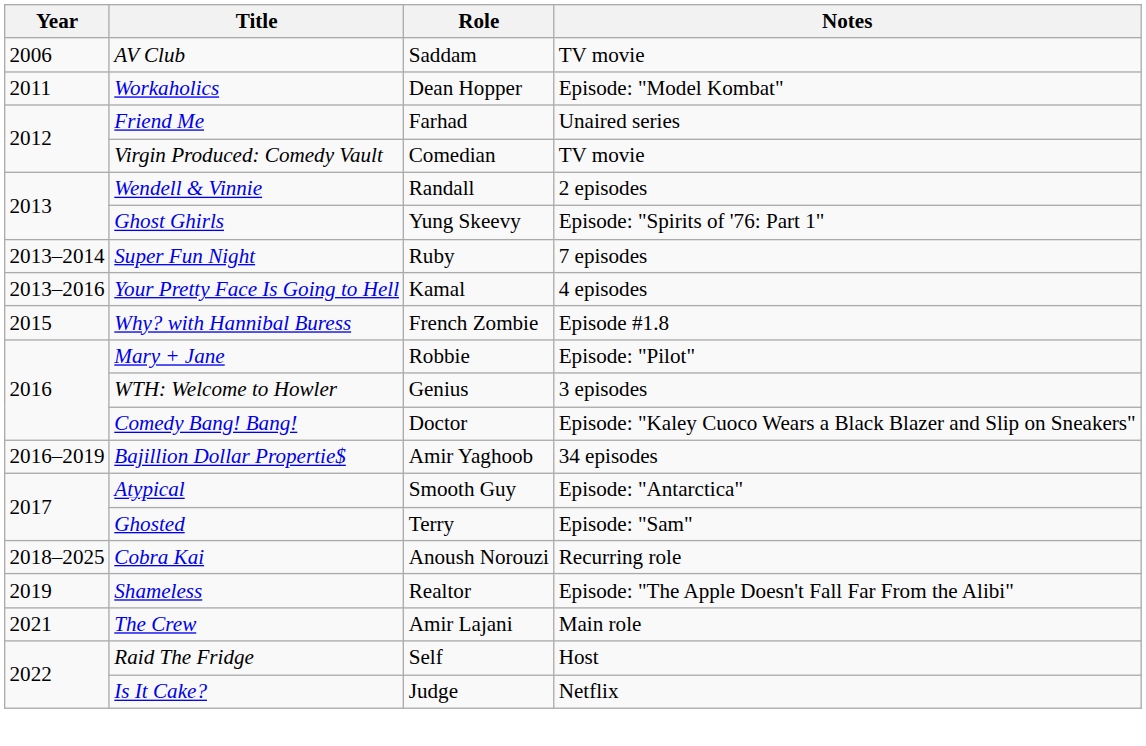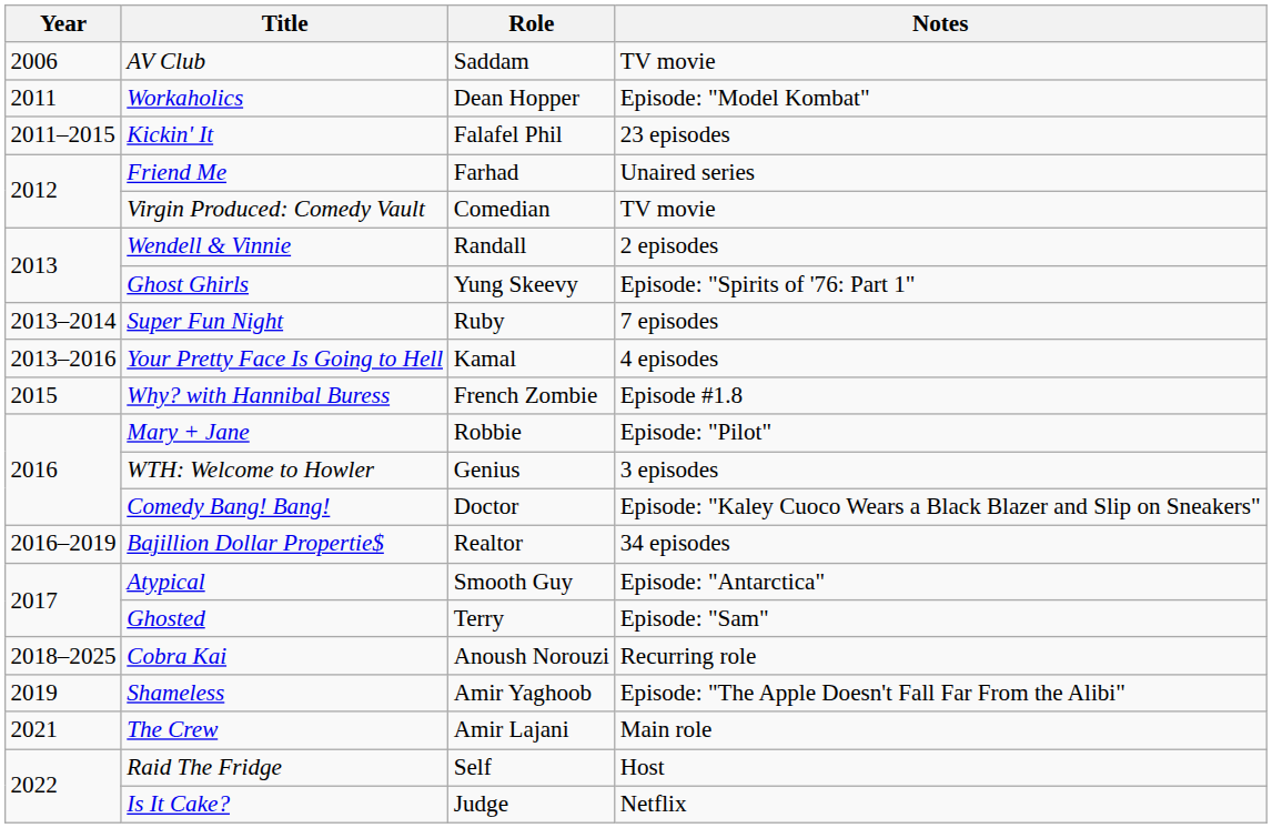+ row: 2011–2015 | Kickin' It | Falafel Phil | 23 episodes
Bajillion Dollar Propertie$ | Role: Amir Yaghoob -> Realtor
Shameless | Role: Realtor -> Amir Yaghoob
